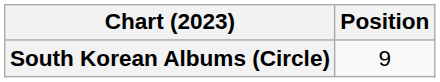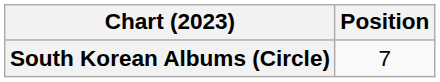South Korean Albums (Circle) | Position: 9 -> 7
